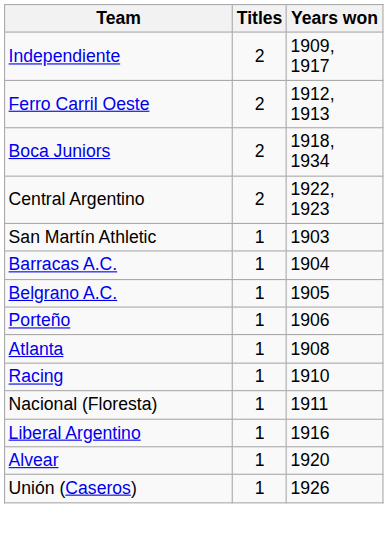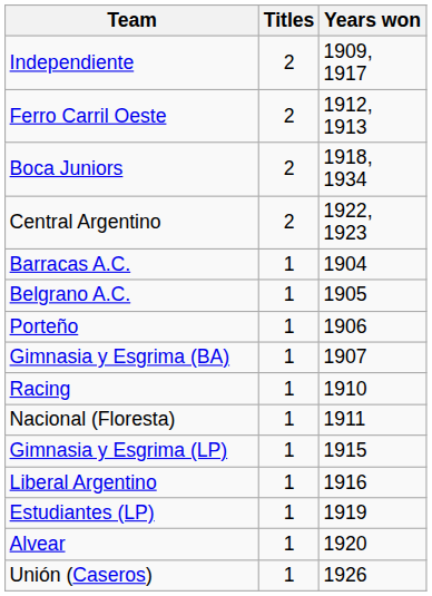- row: San Martín Athletic | 1 | 1903
+ row: Gimnasia y Esgrima (BA) | 1 | 1907
- row: Atlanta | 1 | 1908
+ row: Gimnasia y Esgrima (LP) | 1 | 1915
+ row: Estudiantes (LP) | 1 | 1919
